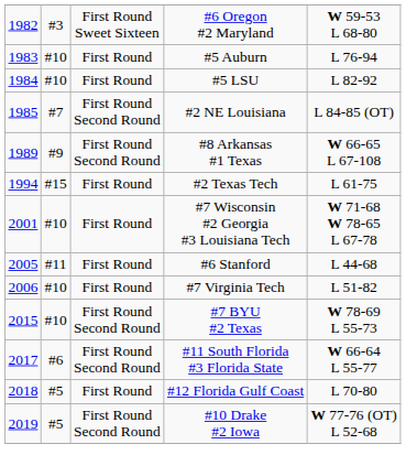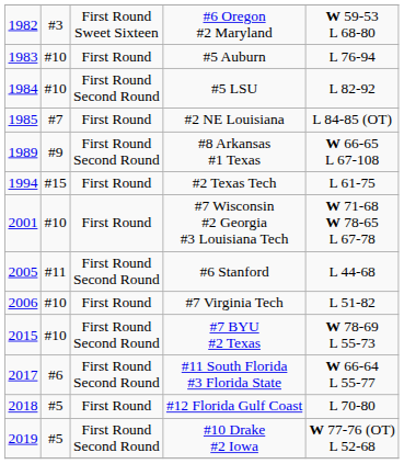#5 LSU | column 3: First Round -> First Round Second Round
#2 NE Louisiana | column 3: First Round Second Round -> First Round
#6 Stanford | column 3: First Round -> First Round Second Round
